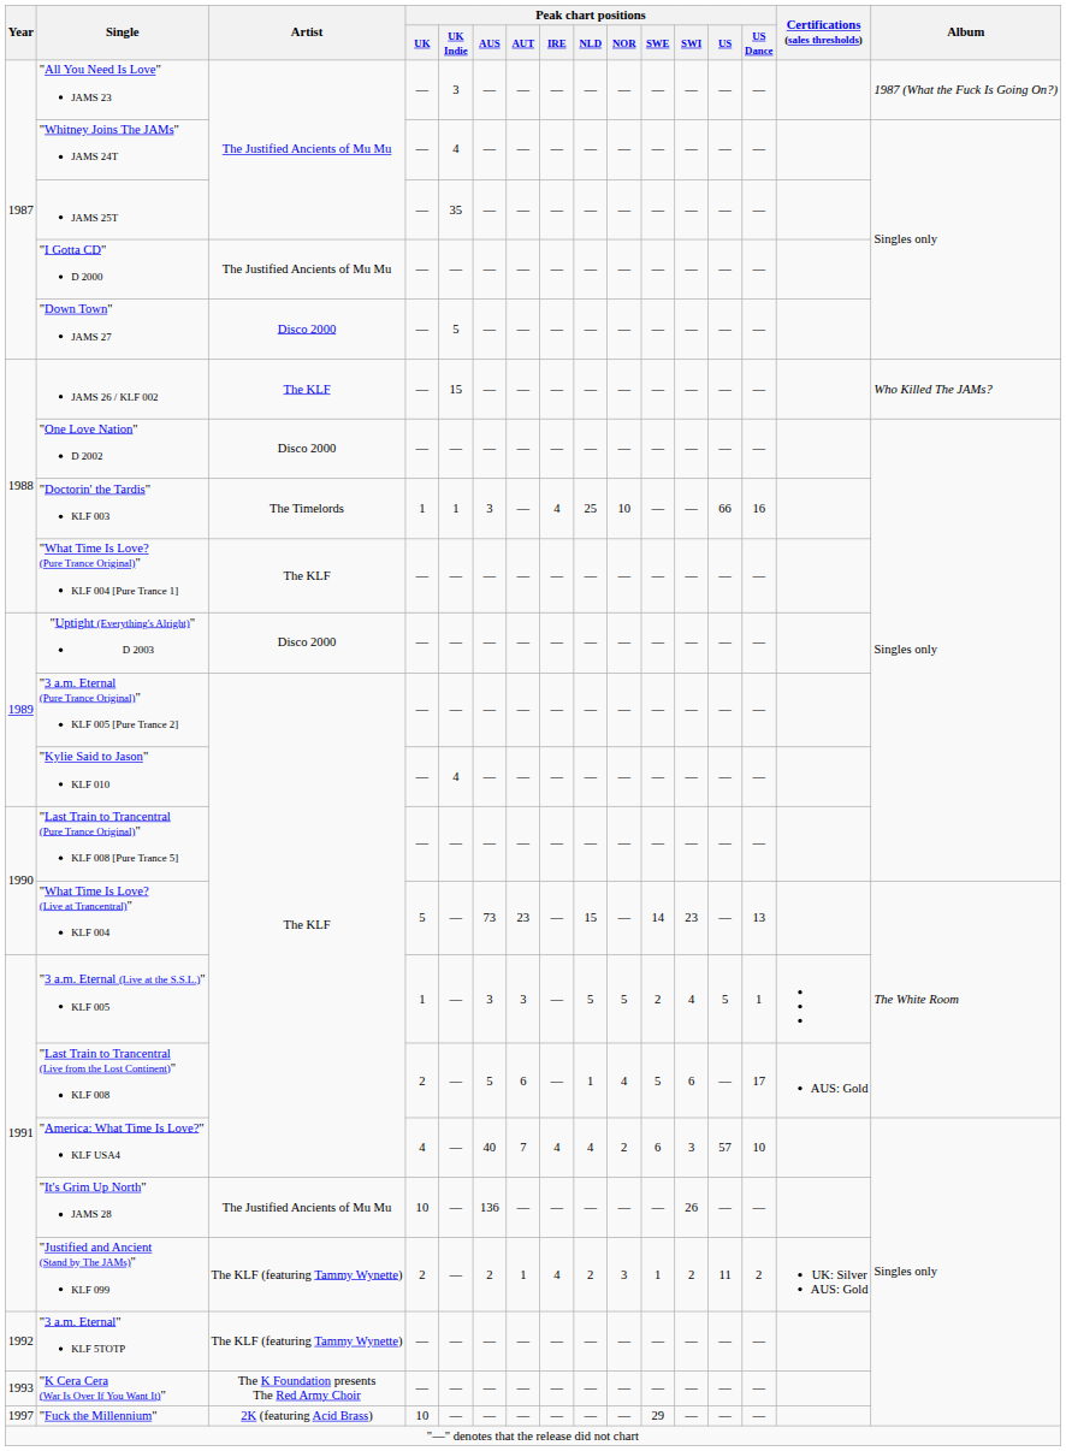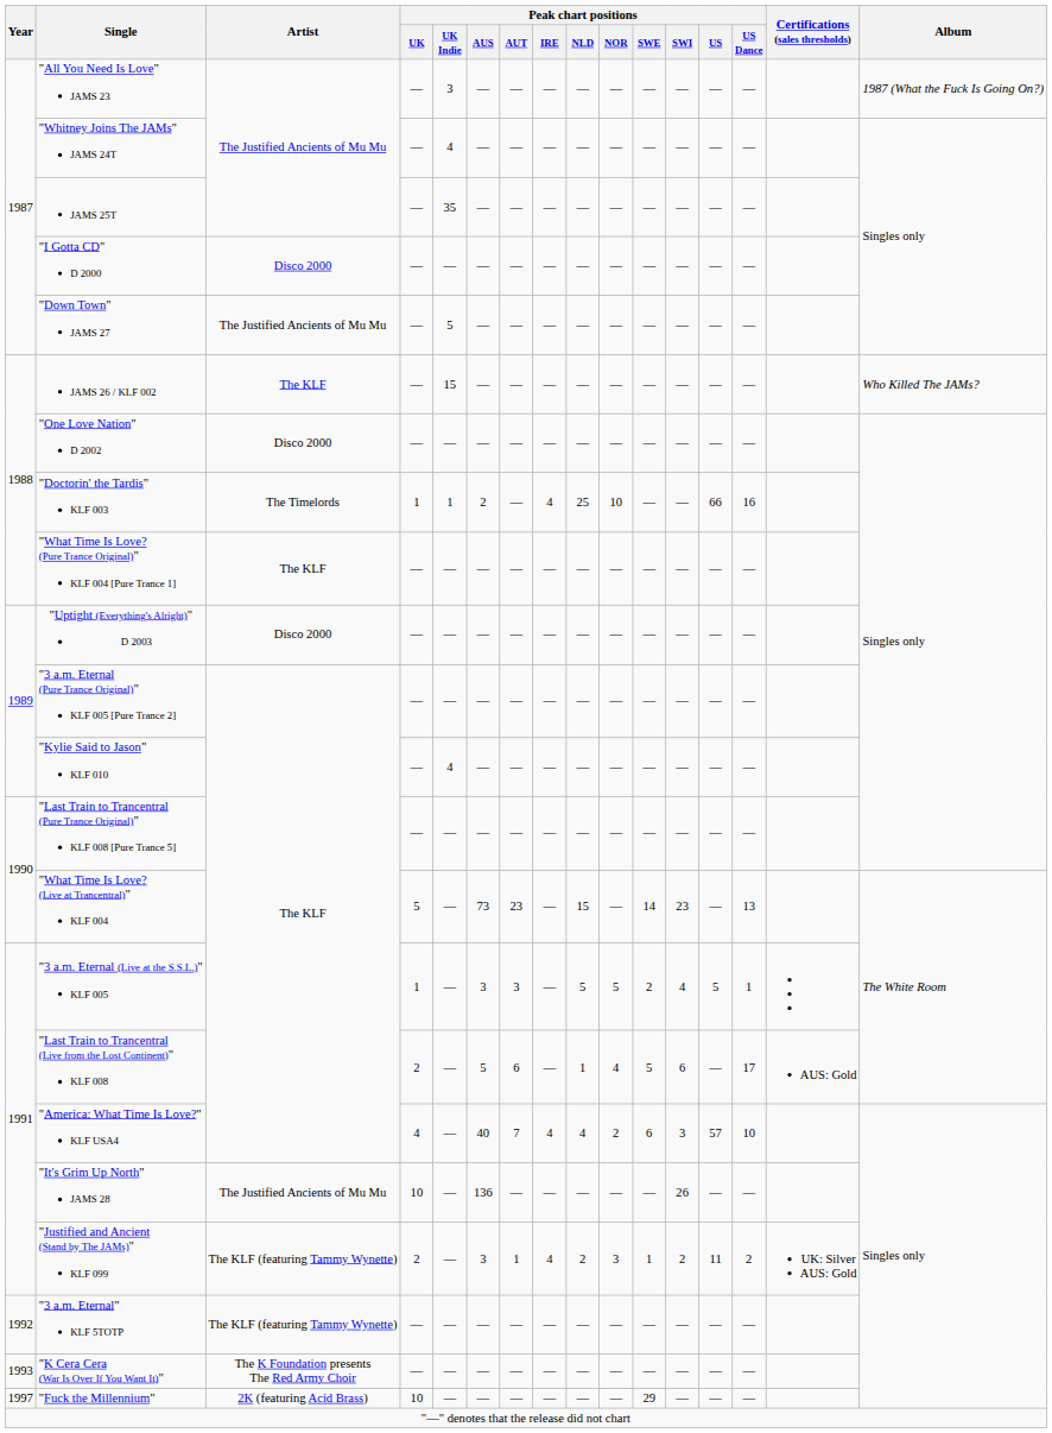"I Gotta CD" D 2000 | Artist: The Justified Ancients of Mu Mu -> Disco 2000
"Down Town" JAMS 27 | Artist: Disco 2000 -> The Justified Ancients of Mu Mu
"Doctorin' the Tardis" KLF 003 | Peak chart positions / AUS: 3 -> 2
"Justified and Ancient (Stand by The JAMs)" KLF 099 | Peak chart positions / AUS: 2 -> 3
